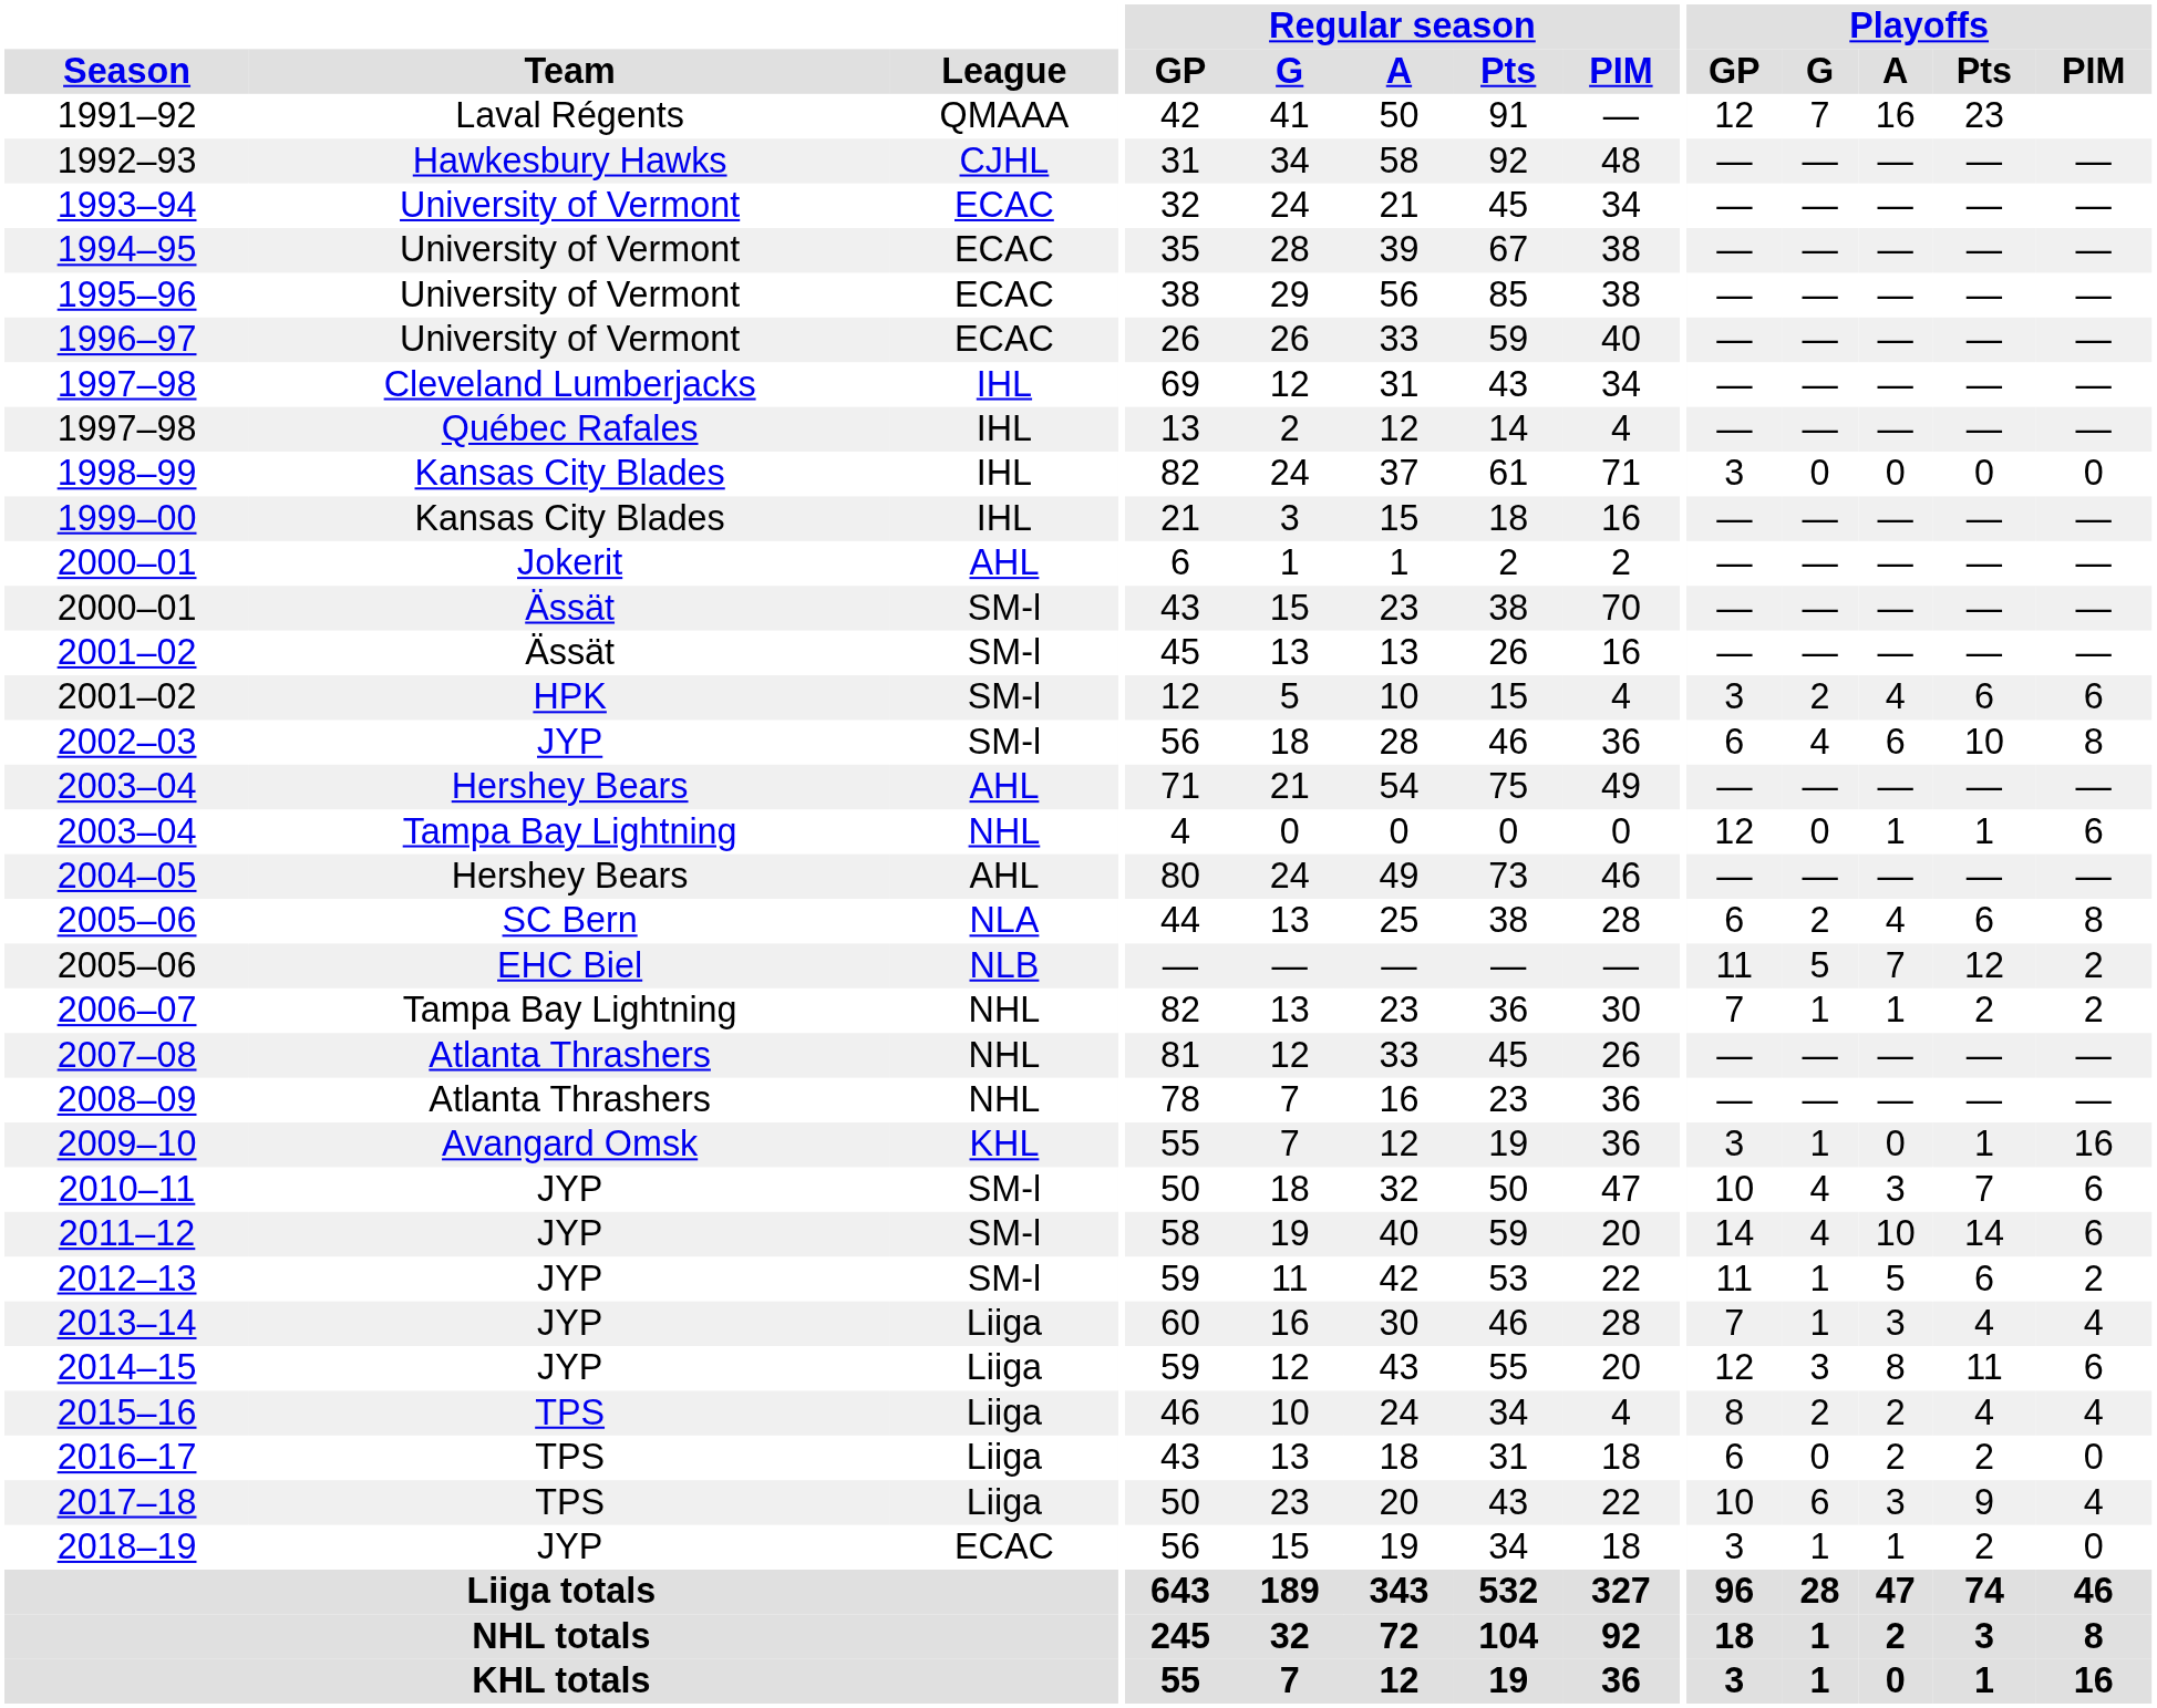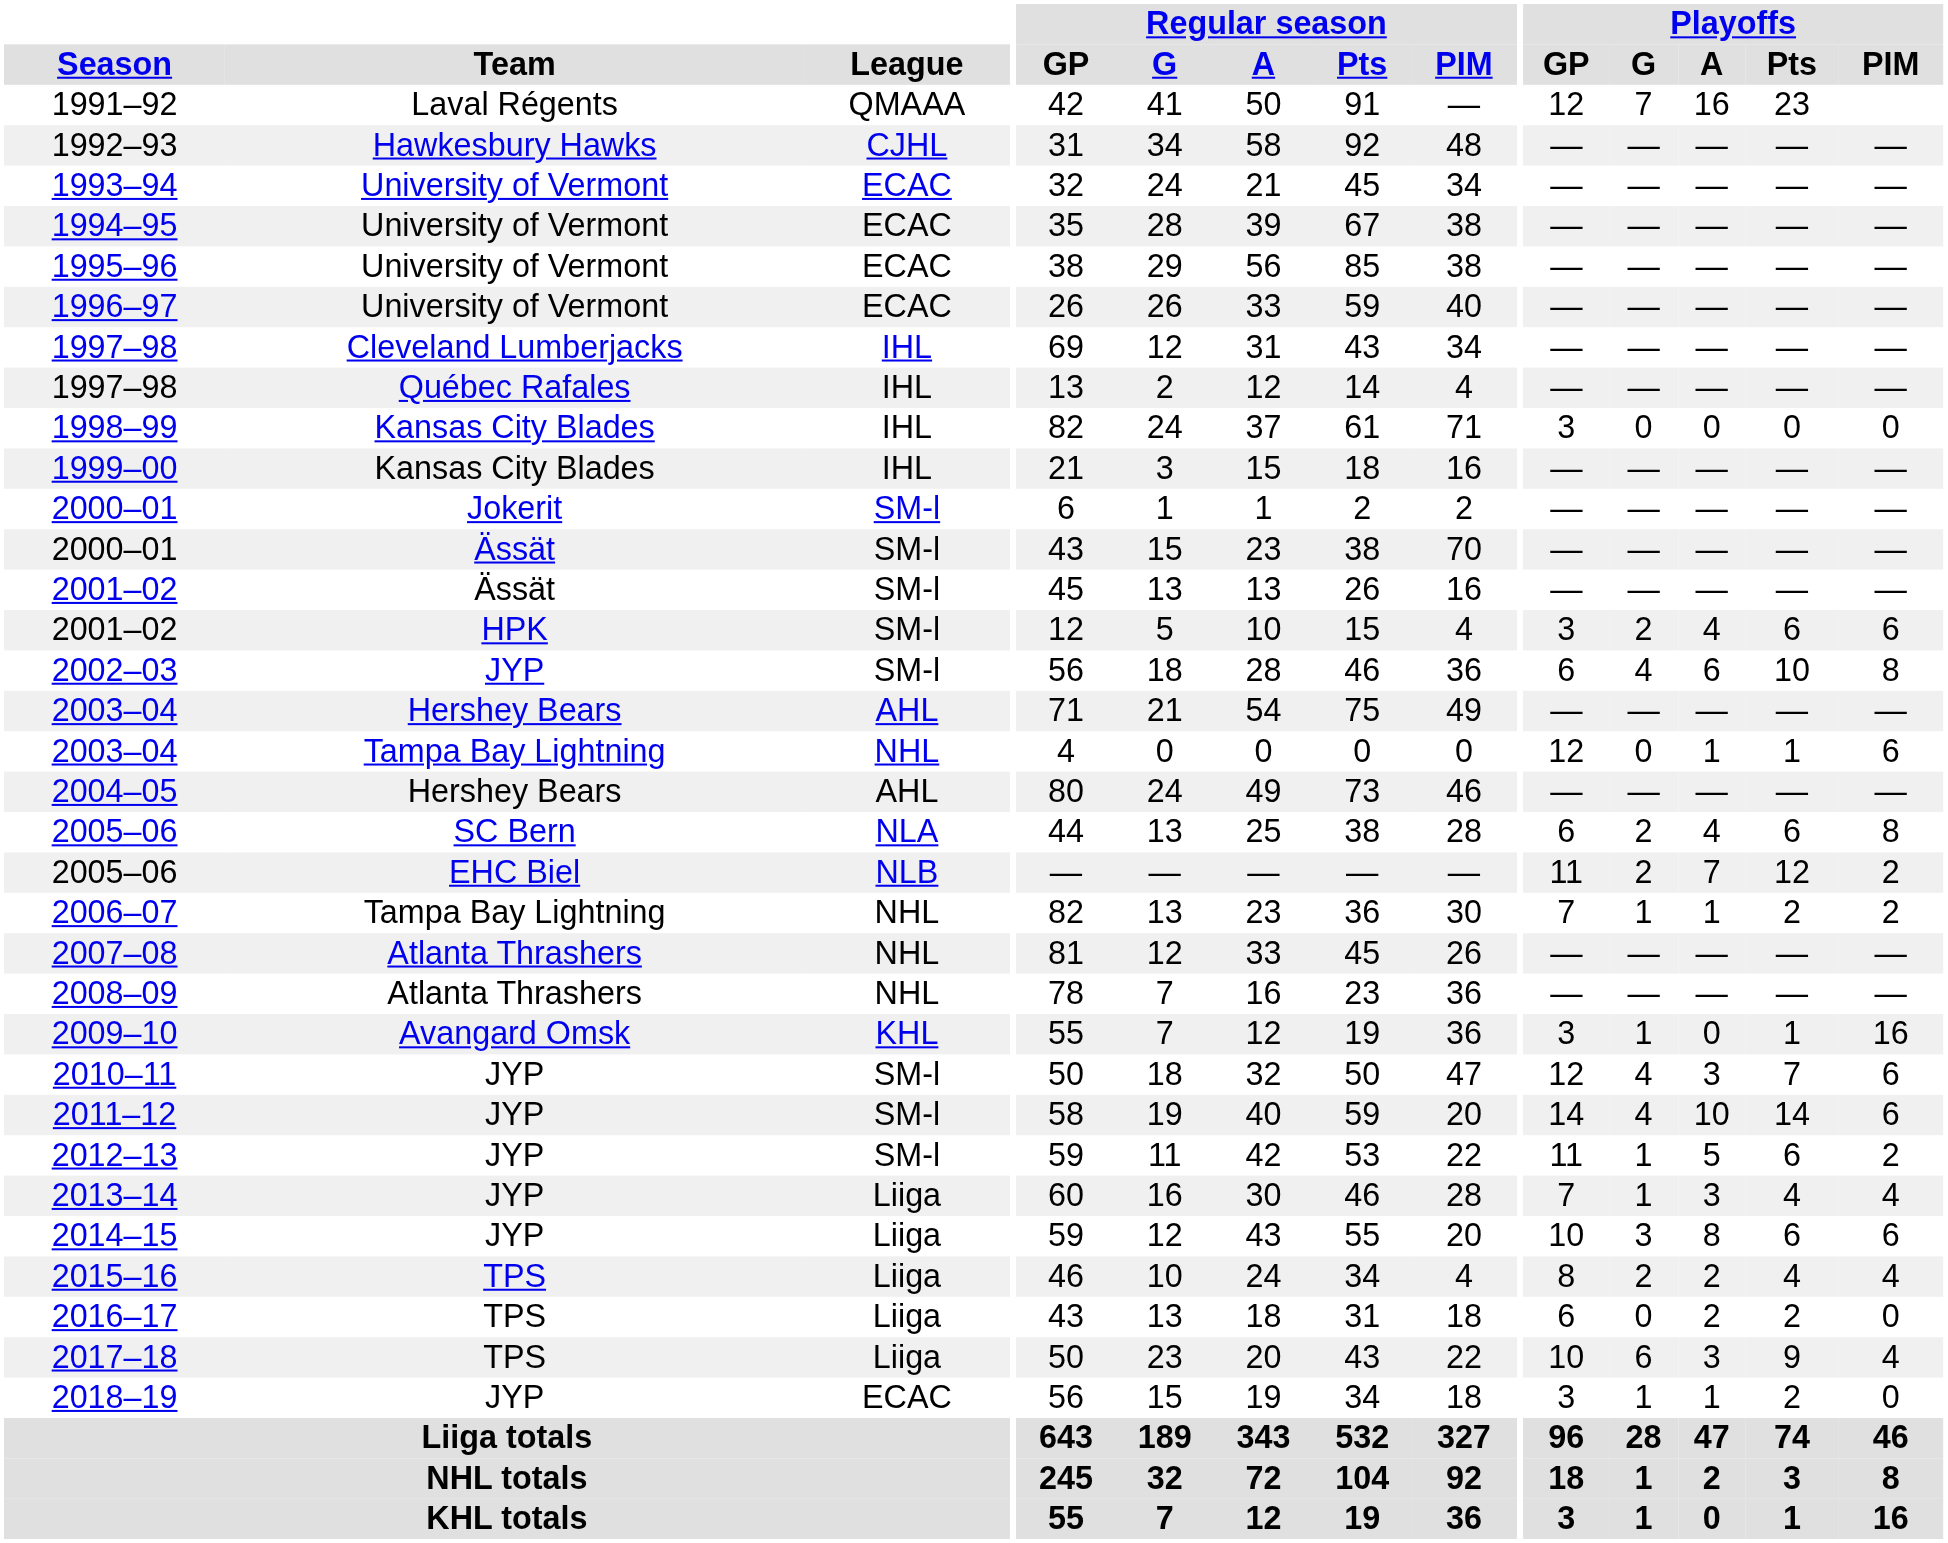2000–01 / Jokerit | League: AHL -> SM-l
2005–06 / EHC Biel | Playoffs / G: 5 -> 2
2010–11 | Playoffs / GP: 10 -> 12
2014–15 | Playoffs / GP: 12 -> 10
2014–15 | Playoffs / Pts: 11 -> 6
